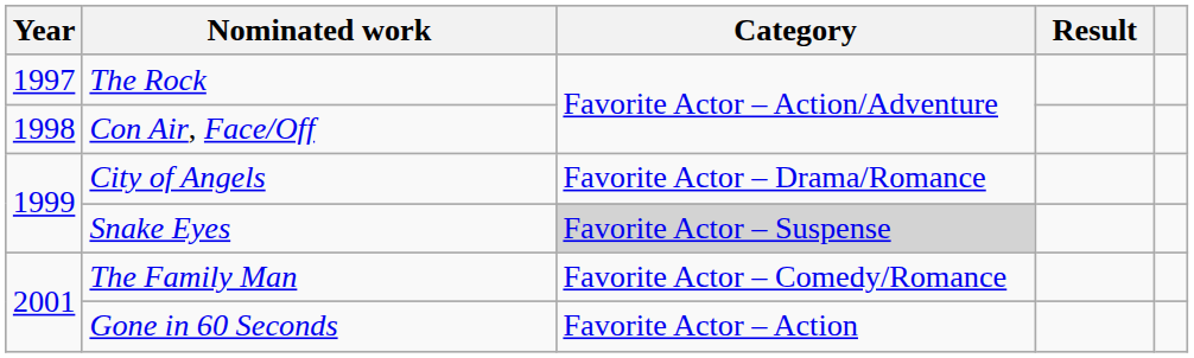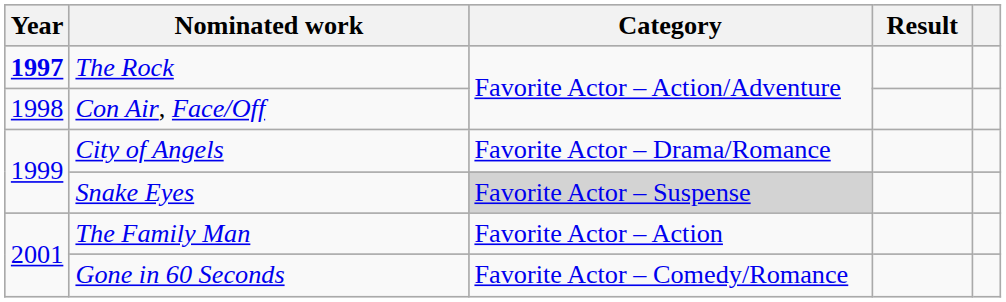The Rock | Year: normal -> bold
The Family Man | Category: Favorite Actor – Comedy/Romance -> Favorite Actor – Action
Gone in 60 Seconds | Category: Favorite Actor – Action -> Favorite Actor – Comedy/Romance
